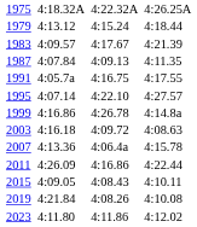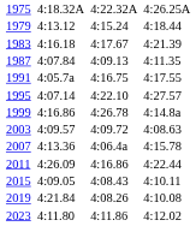1983 | column 3: 4:09.57 -> 4:16.18
2003 | column 3: 4:16.18 -> 4:09.57
